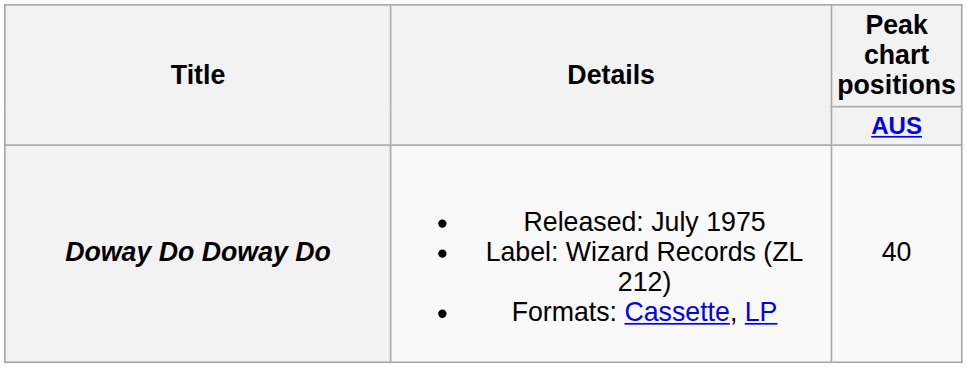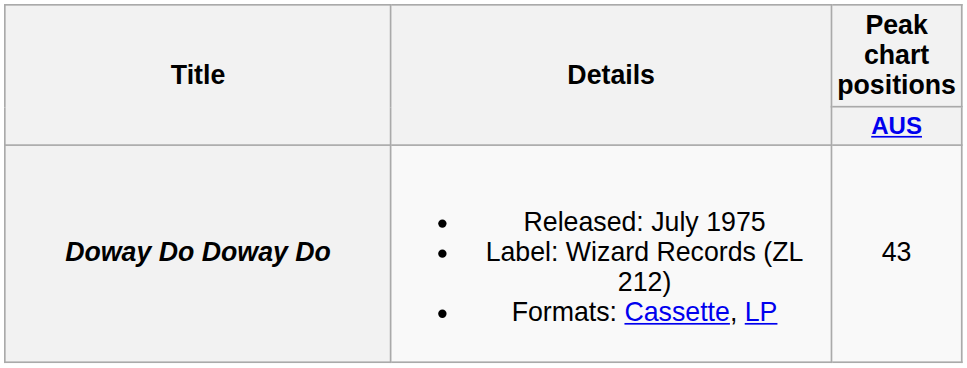Doway Do Doway Do | Peak chart positions / AUS: 40 -> 43
